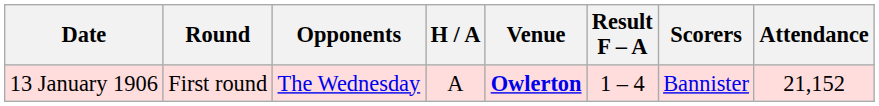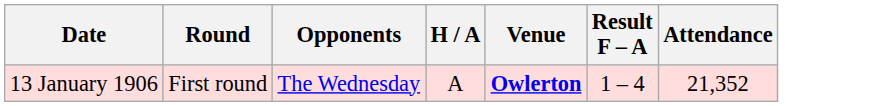- column: Scorers | Bannister
13 January 1906 | Attendance: 21,152 -> 21,352
